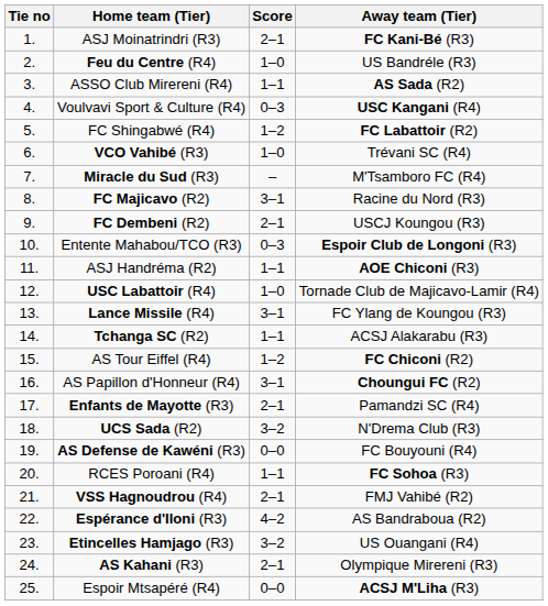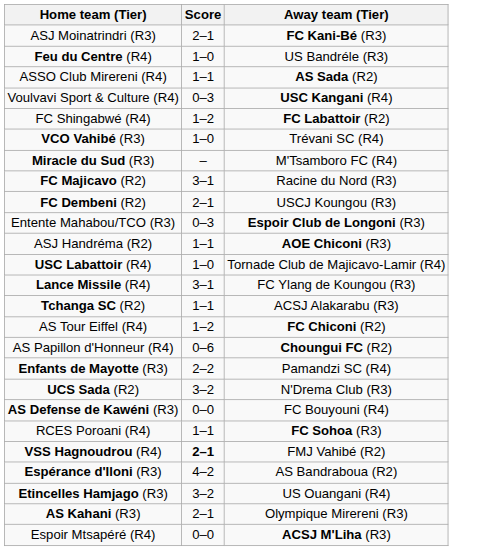- column: Tie no | 1. | 2. | 3. | 4. | 5. | 6. | 7. | 8. | 9. | 10. | 11. | 12. | 13. | 14. | 15. | 16. | 17. | 18. | 19. | 20. | 21. | 22. | 23. | 24. | 25.
AS Papillon d'Honneur (R4) | Score: 3–1 -> 0–6
Enfants de Mayotte (R3) | Score: 2–1 -> 2–2
VSS Hagnoudrou (R4) | Score: normal -> bold
